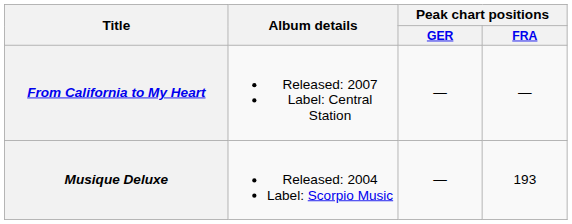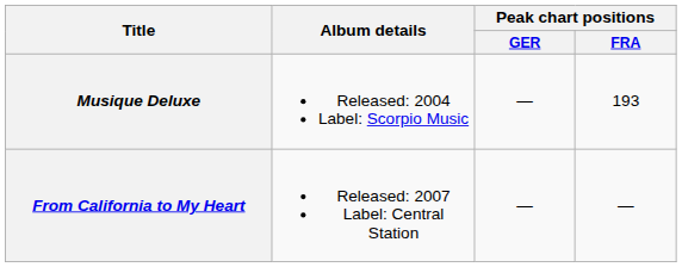rows swapped: Musique Deluxe <-> From California to My Heart
